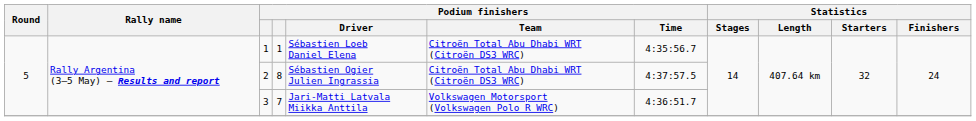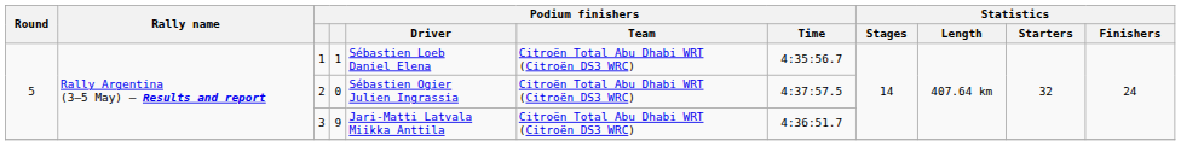2 | column 4: 8 -> 0
3 | column 4: 7 -> 9
3 | Podium finishers / Team: Volkswagen Motorsport (Volkswagen Polo R WRC) -> Citroën Total Abu Dhabi WRT (Citroën DS3 WRC)
